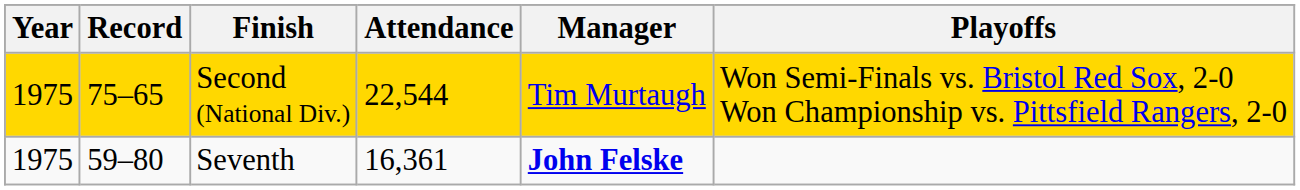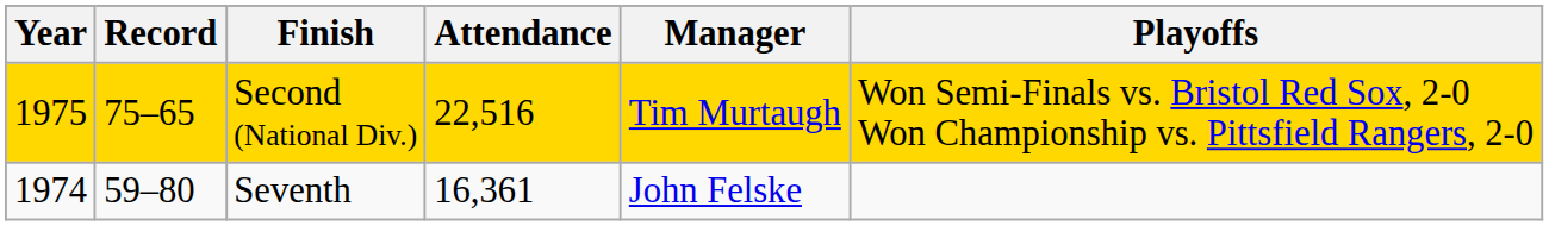Second (National Div.) | Attendance: 22,544 -> 22,516
Seventh | Year: 1975 -> 1974
Seventh | Manager: bold -> normal
